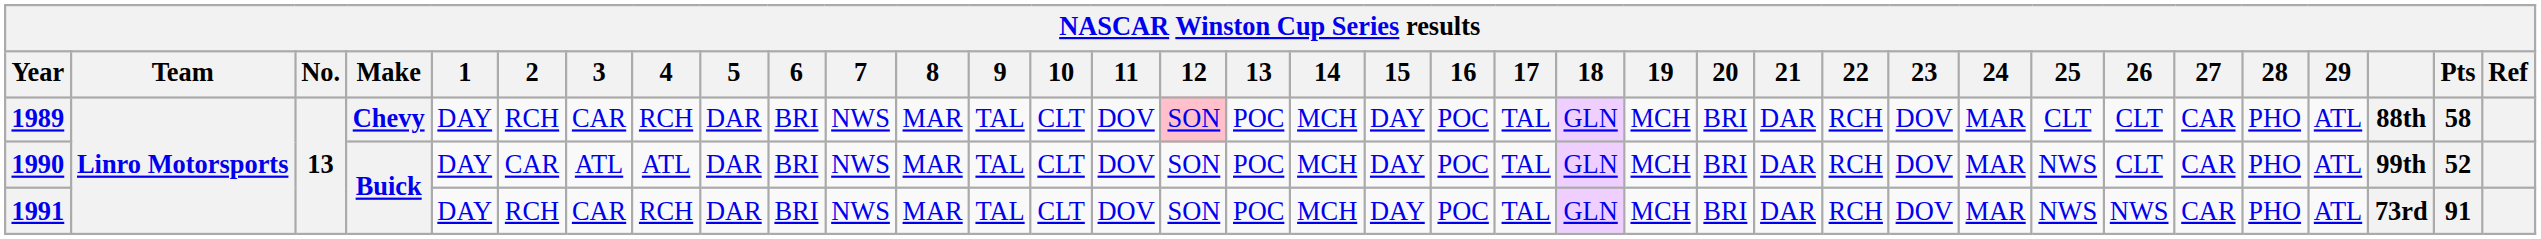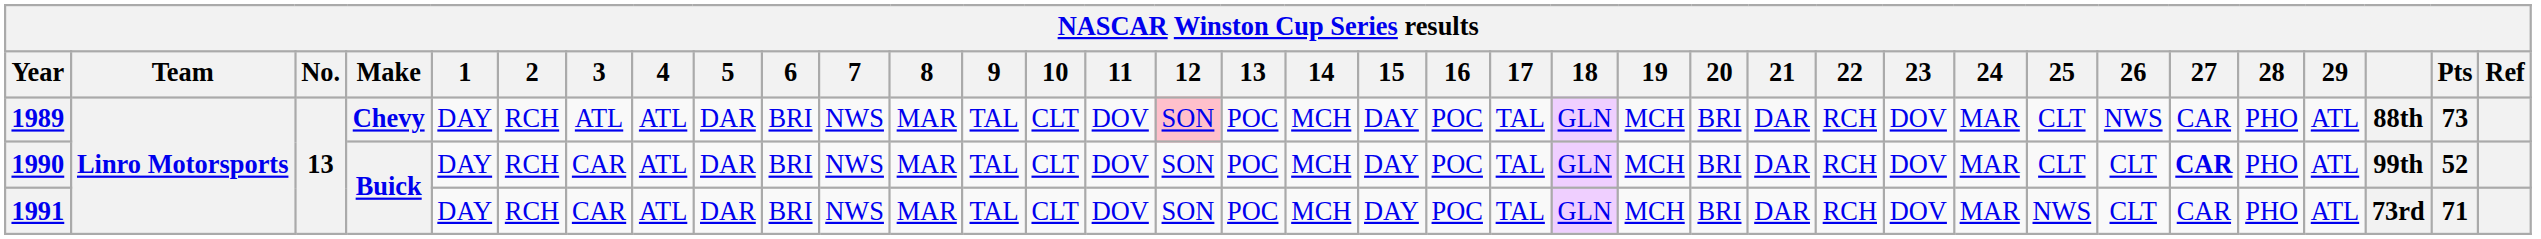1989 | 3: CAR -> ATL
1989 | 4: RCH -> ATL
1989 | 26: CLT -> NWS
1989 | Pts: 58 -> 73
1990 | 2: CAR -> RCH
1990 | 3: ATL -> CAR
1990 | 25: NWS -> CLT
1990 | 27: normal -> bold
1991 | 4: RCH -> ATL
1991 | 26: NWS -> CLT
1991 | Pts: 91 -> 71
